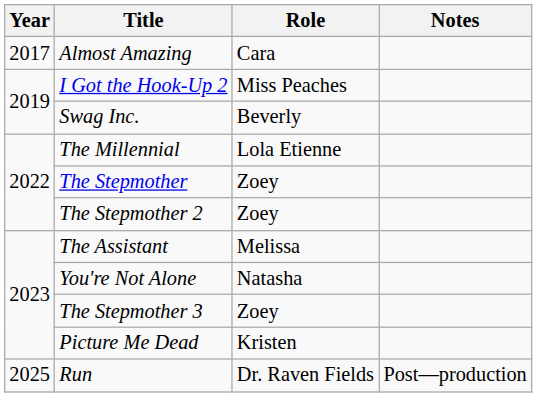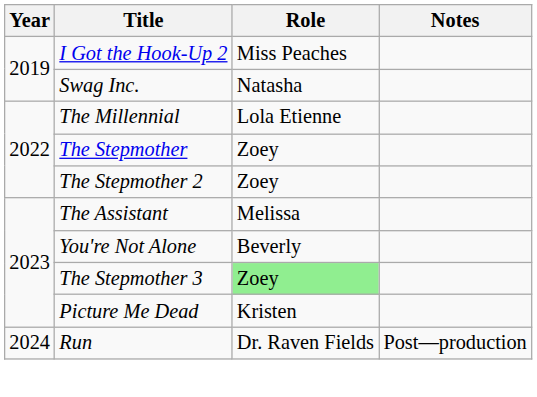- row: 2017 | Almost Amazing | Cara
Swag Inc. | Role: Beverly -> Natasha
You're Not Alone | Role: Natasha -> Beverly
The Stepmother 3 | Role: no background -> lightgreen background
Run | Year: 2025 -> 2024
